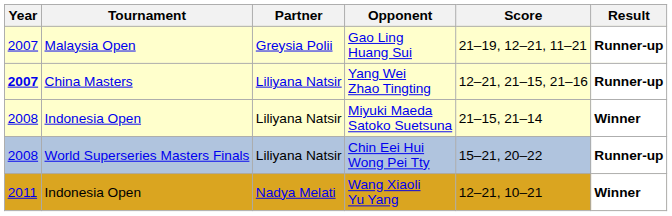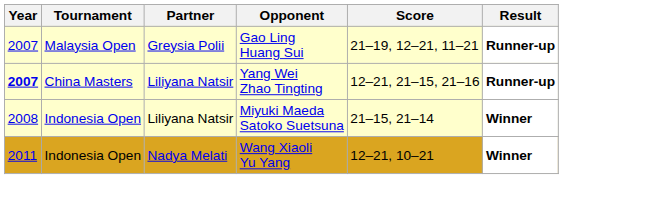- row: 2008 | World Superseries Masters Finals | Liliyana Natsir | Chin Eei Hui Wong Pei Tty | 15–21, 20–22 | Runner-up
